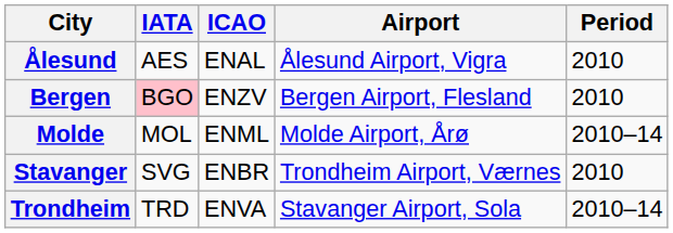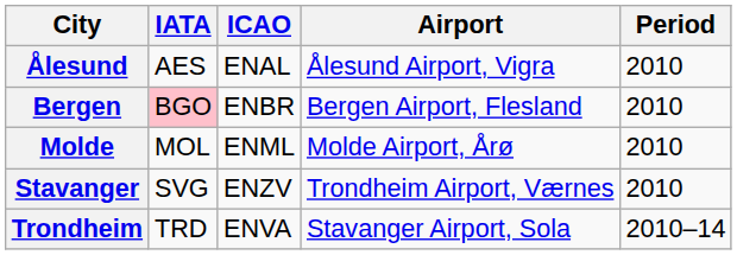Bergen | ICAO: ENZV -> ENBR
Molde | Period: 2010–14 -> 2010
Stavanger | ICAO: ENBR -> ENZV
